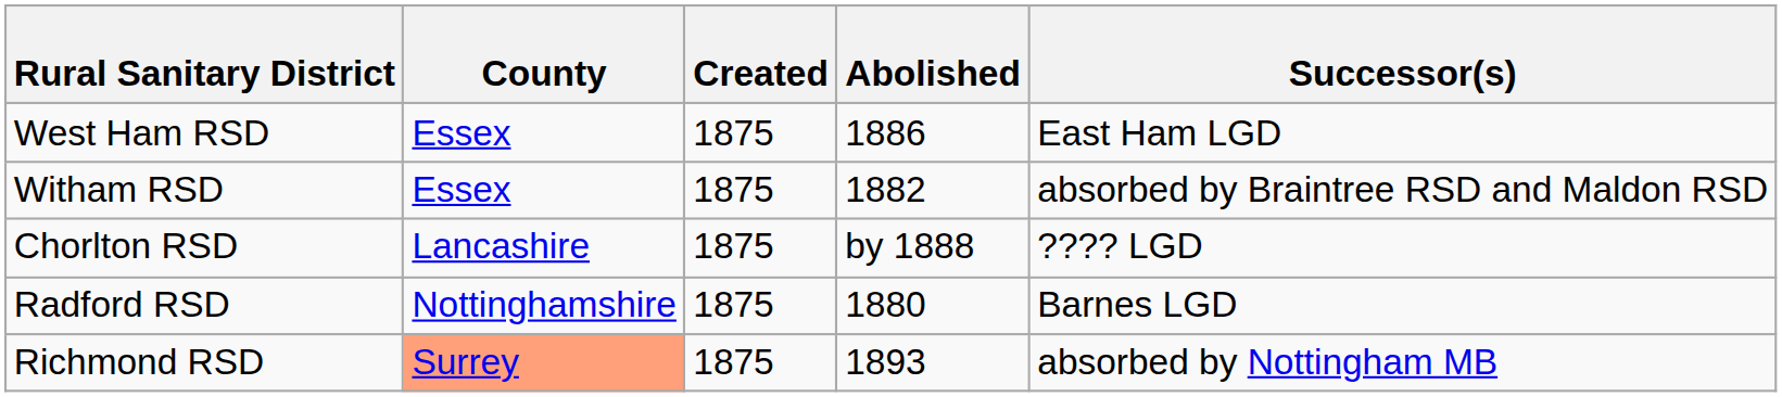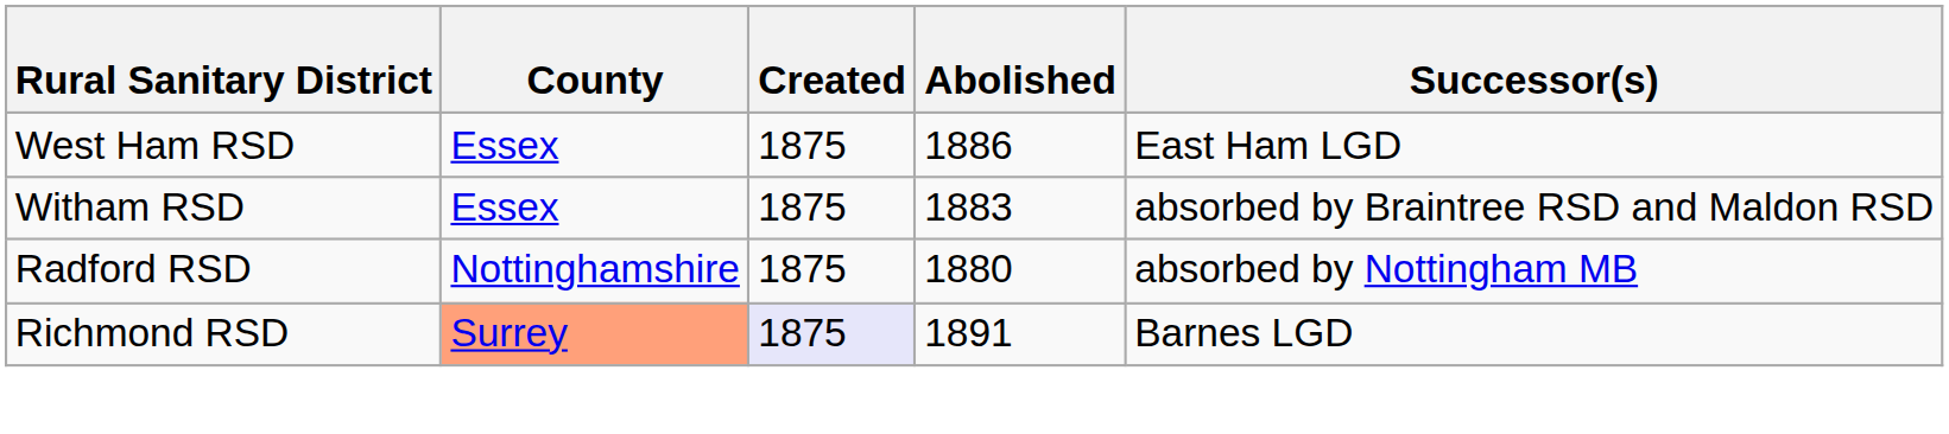Witham RSD | Abolished: 1882 -> 1883
- row: Chorlton RSD | Lancashire | 1875 | by 1888 | ???? LGD
Radford RSD | Successor(s): Barnes LGD -> absorbed by Nottingham MB
Richmond RSD | Created: no background -> lavender background
Richmond RSD | Abolished: 1893 -> 1891
Richmond RSD | Successor(s): absorbed by Nottingham MB -> Barnes LGD
